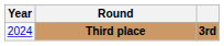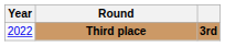Third place | Year: 2024 -> 2022
